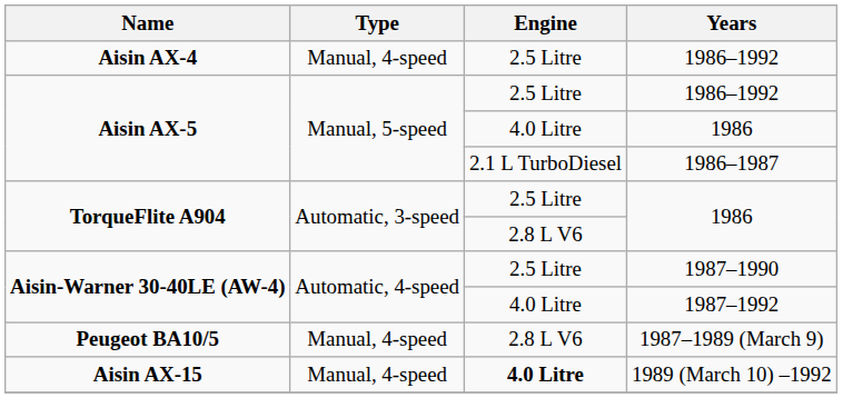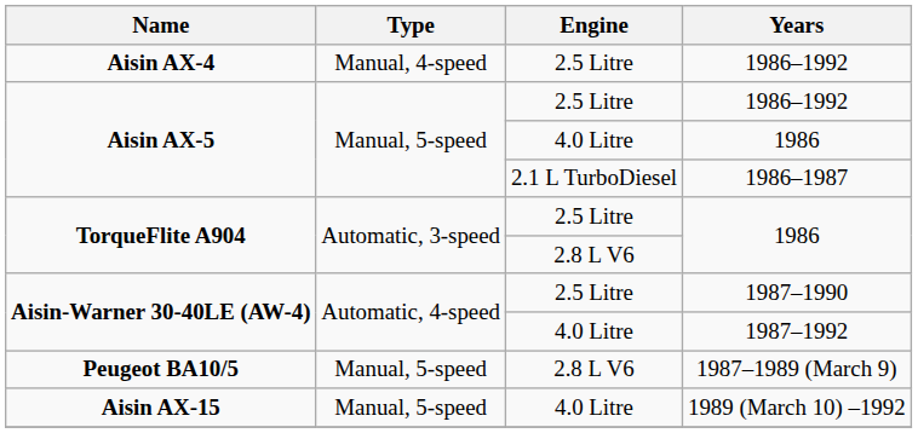1987–1989 (March 9) | Type: Manual, 4-speed -> Manual, 5-speed
1989 (March 10) –1992 | Type: Manual, 4-speed -> Manual, 5-speed
1989 (March 10) –1992 | Engine: bold -> normal
